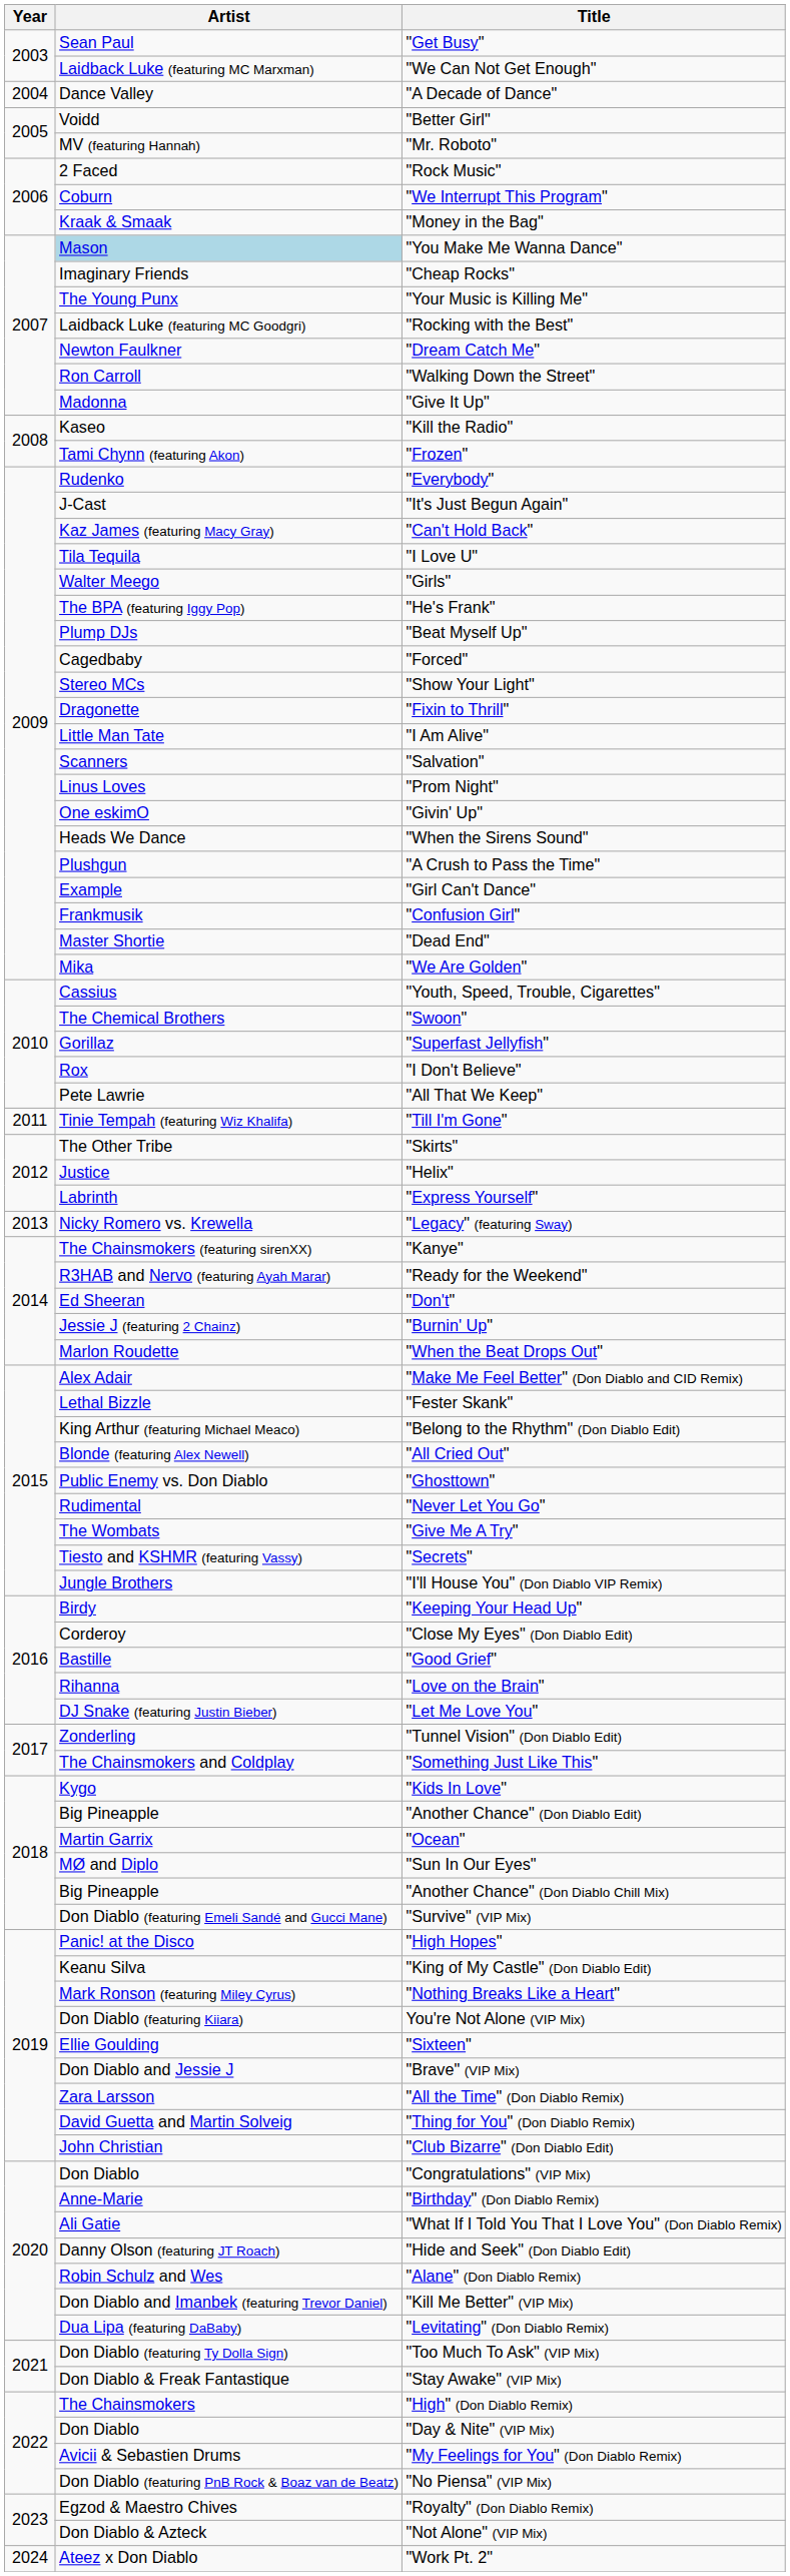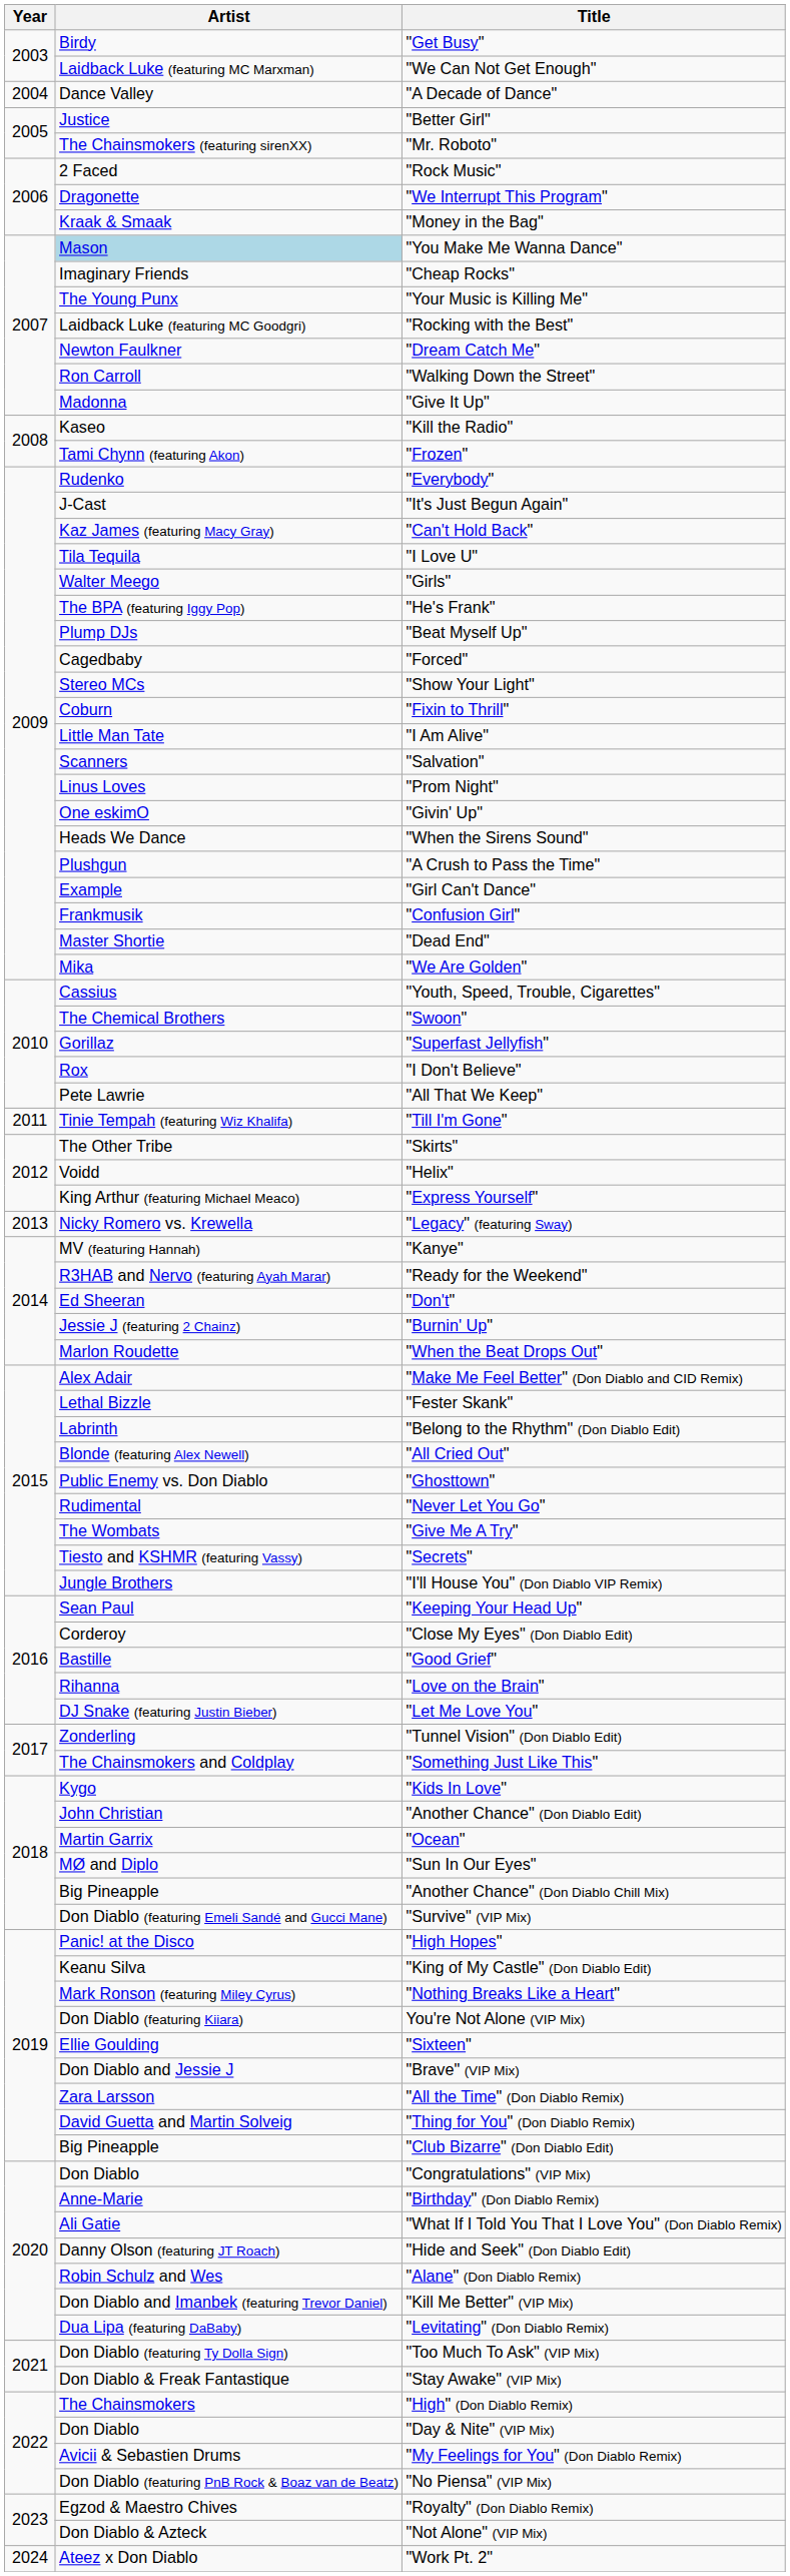"Get Busy" | Artist: Sean Paul -> Birdy
"Better Girl" | Artist: Voidd -> Justice
"Mr. Roboto" | Artist: MV (featuring Hannah) -> The Chainsmokers (featuring sirenXX)
"We Interrupt This Program" | Artist: Coburn -> Dragonette
"Fixin to Thrill" | Artist: Dragonette -> Coburn
"Helix" | Artist: Justice -> Voidd
"Express Yourself" | Artist: Labrinth -> King Arthur (featuring Michael Meaco)
"Kanye" | Artist: The Chainsmokers (featuring sirenXX) -> MV (featuring Hannah)
"Belong to the Rhythm" (Don Diablo Edit) | Artist: King Arthur (featuring Michael Meaco) -> Labrinth
"Keeping Your Head Up" | Artist: Birdy -> Sean Paul
"Another Chance" (Don Diablo Edit) | Artist: Big Pineapple -> John Christian
"Club Bizarre" (Don Diablo Edit) | Artist: John Christian -> Big Pineapple
